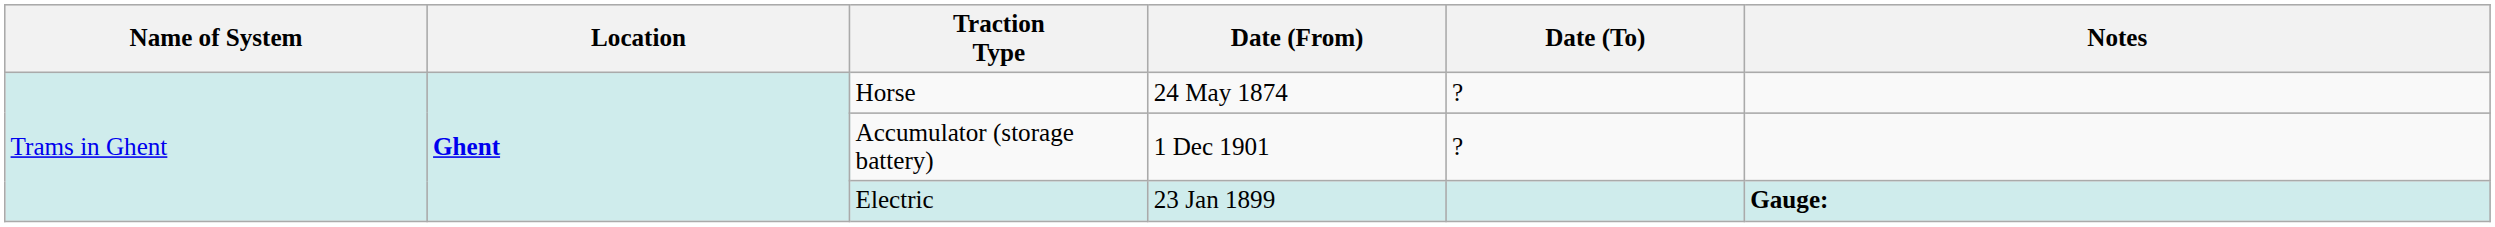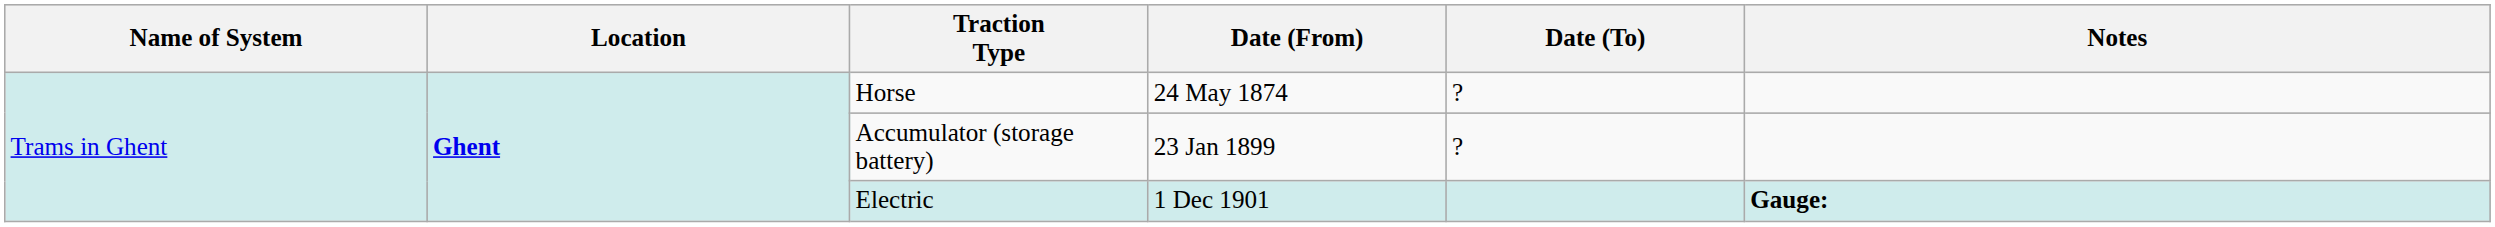Accumulator (storage battery) | Date (From): 1 Dec 1901 -> 23 Jan 1899
Electric | Date (From): 23 Jan 1899 -> 1 Dec 1901
